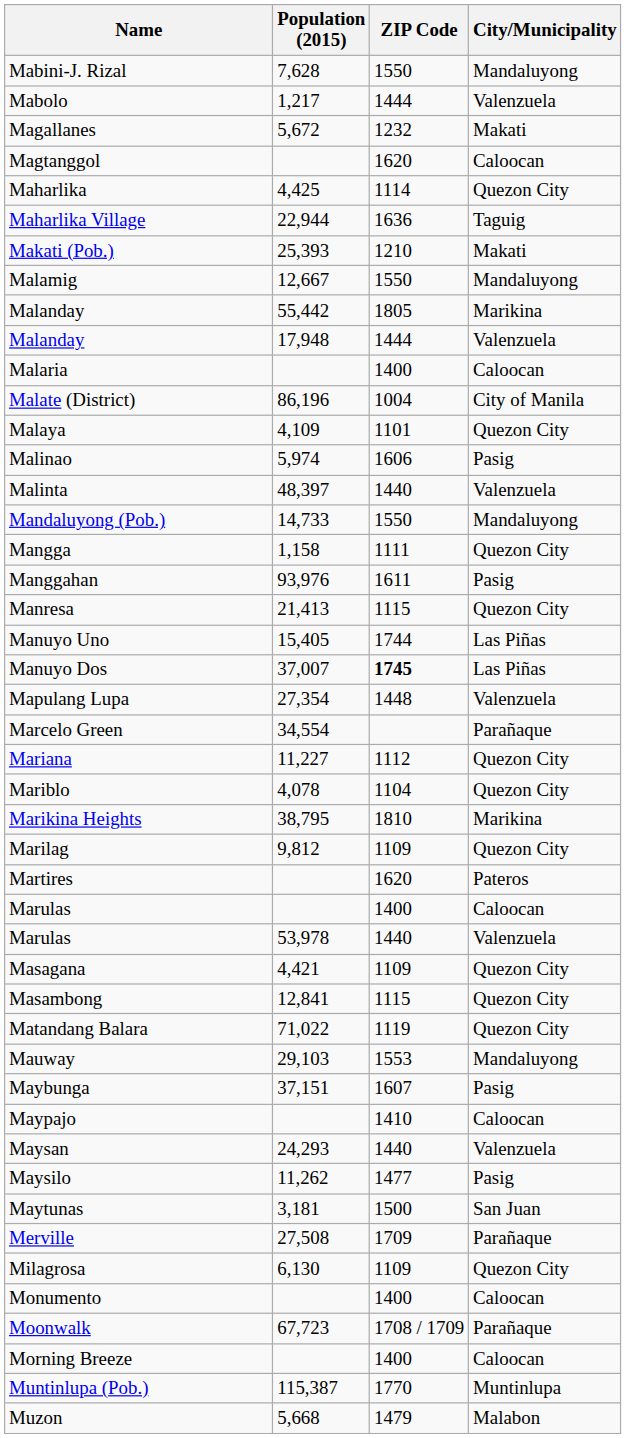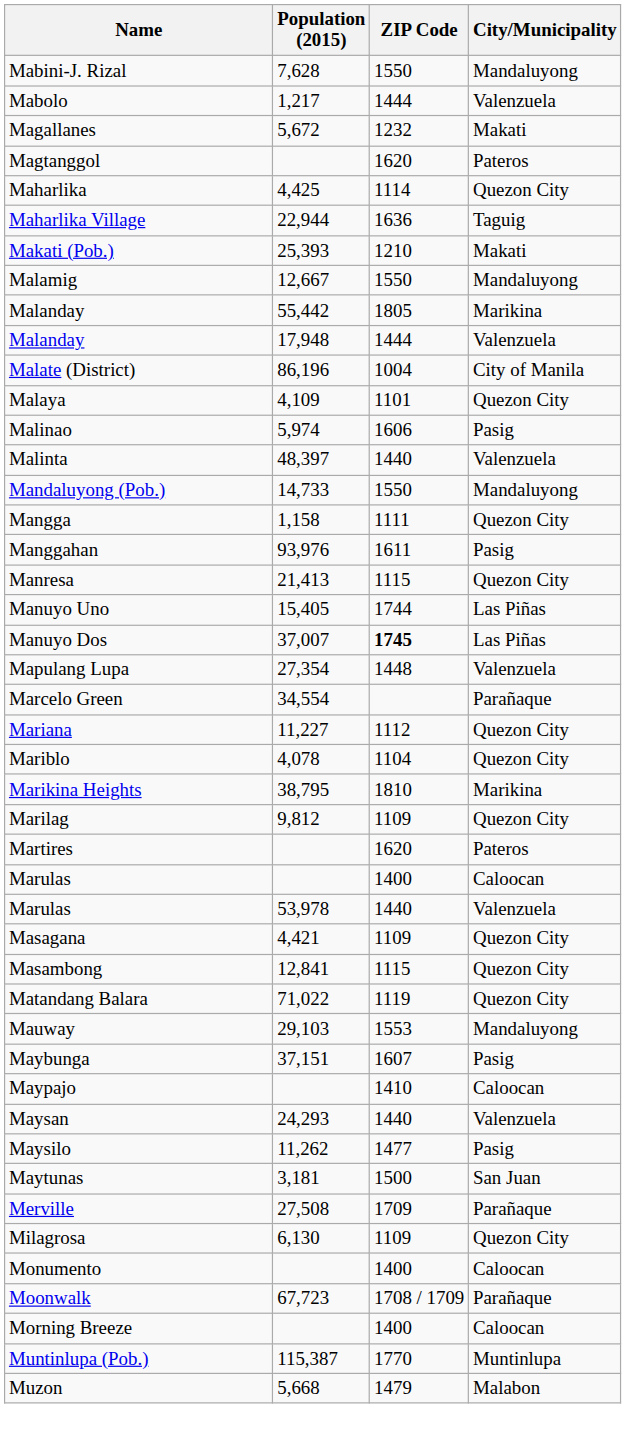Magtanggol | City/Municipality: Caloocan -> Pateros
- row: Malaria | 1400 | Caloocan
